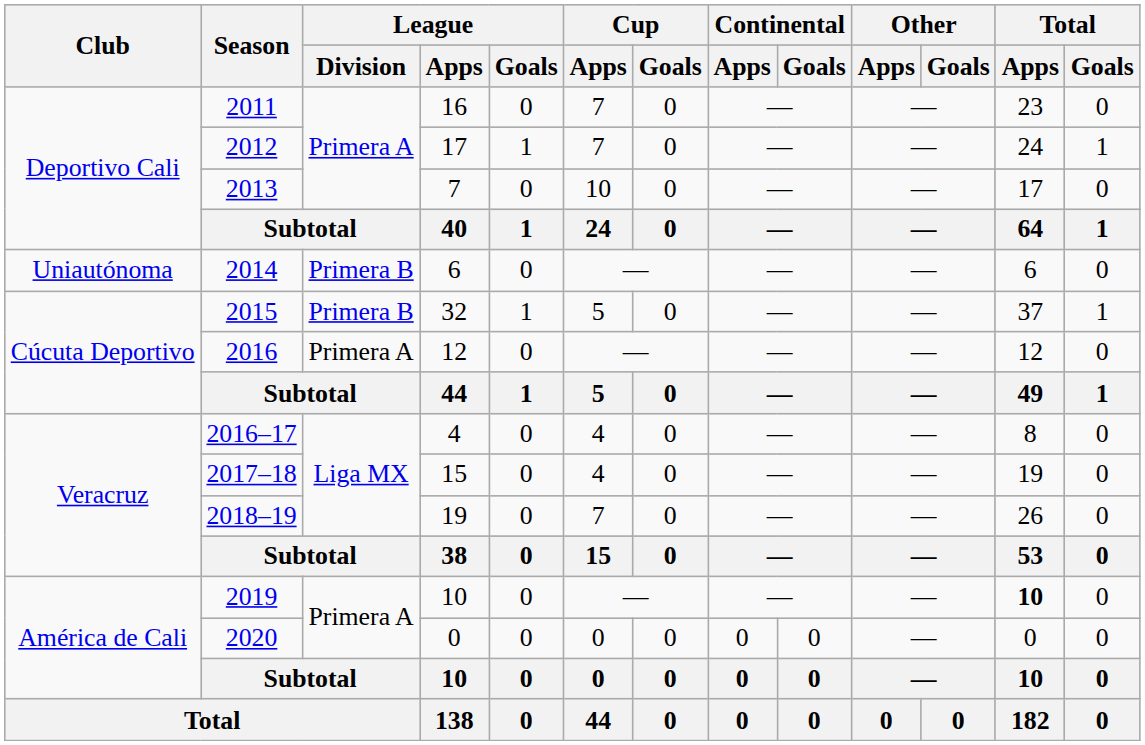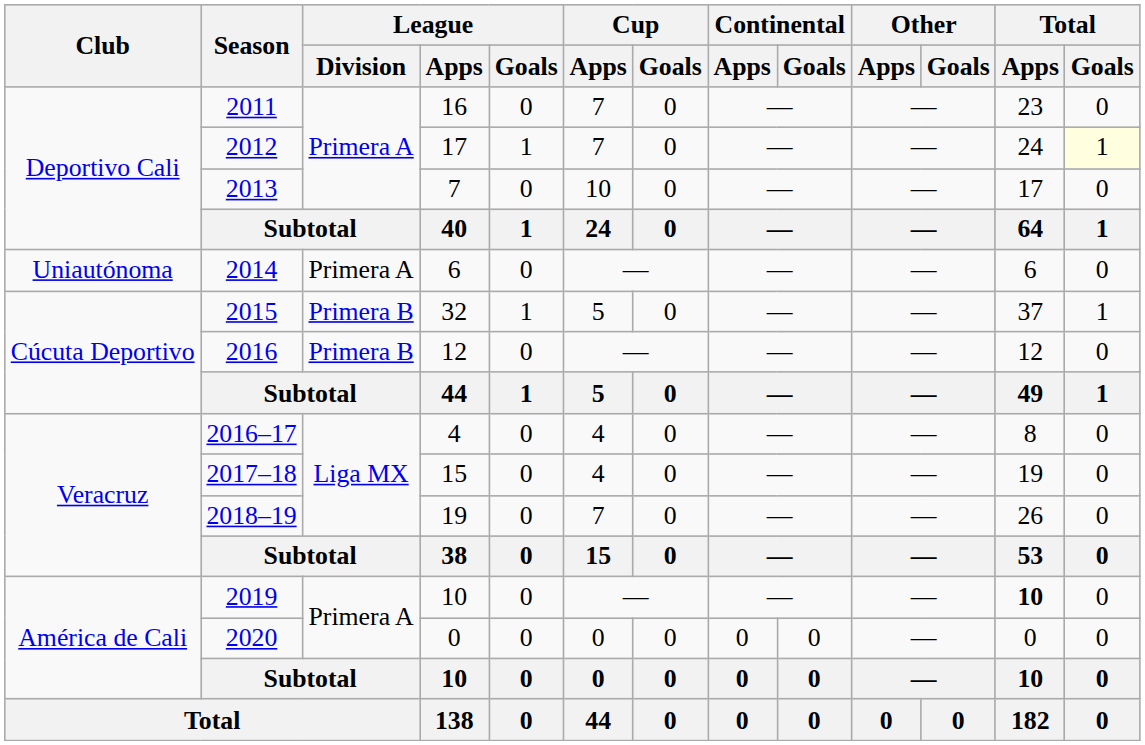2012 | Total / Goals: no background -> lightyellow background
2014 | League / Division: Primera B -> Primera A
2016 | League / Division: Primera A -> Primera B
